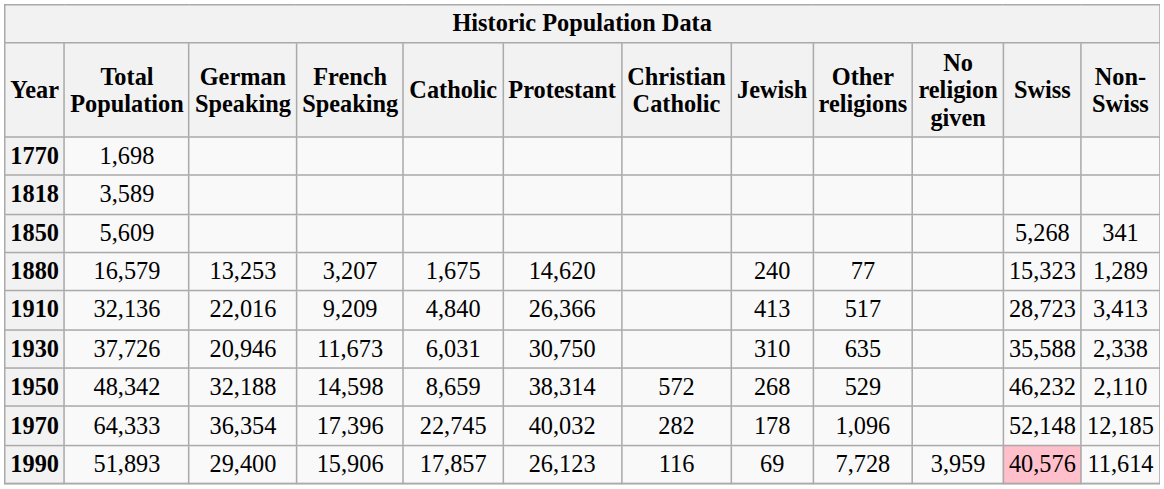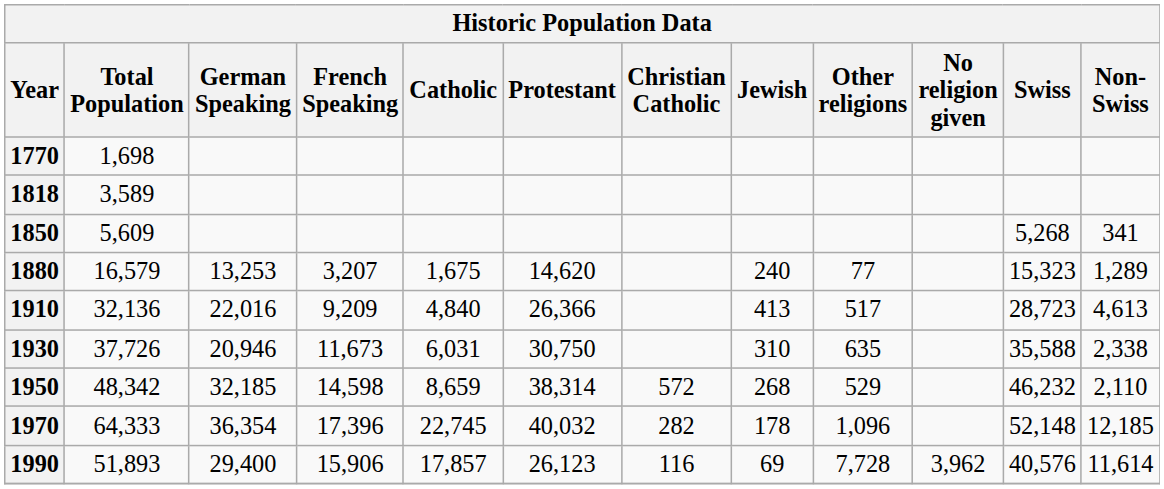1910 | Non-Swiss: 3,413 -> 4,613
1950 | German Speaking: 32,188 -> 32,185
1990 | No religion given: 3,959 -> 3,962
1990 | Swiss: pink background -> no background
